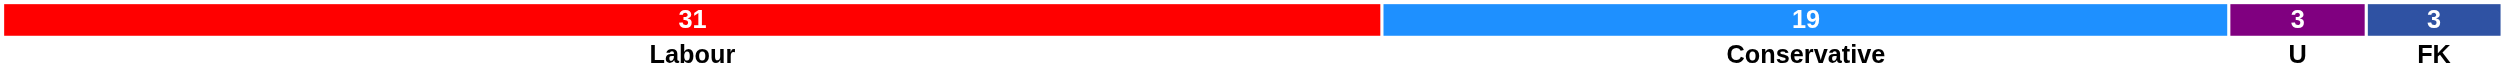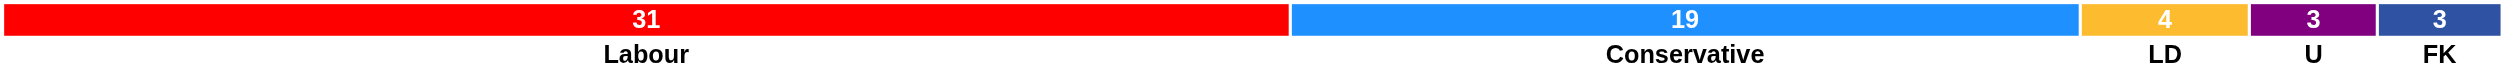+ column: 4 | LD
